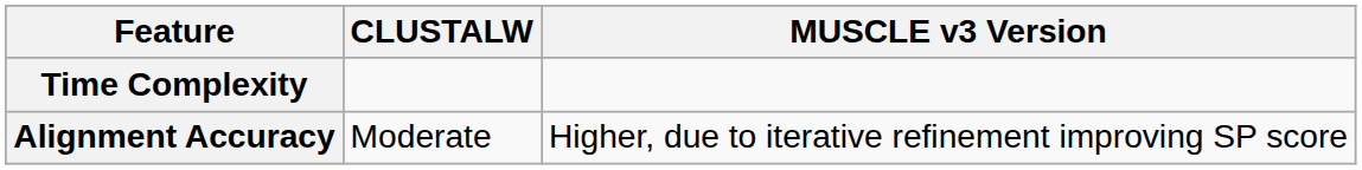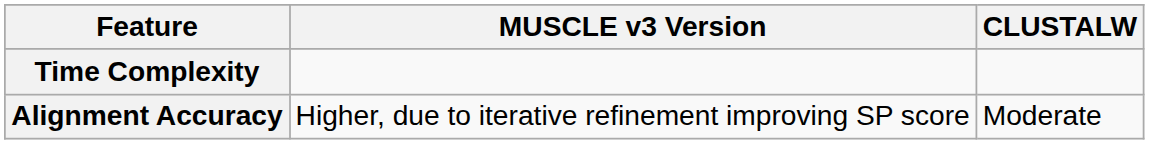columns swapped: CLUSTALW <-> MUSCLE v3 Version
